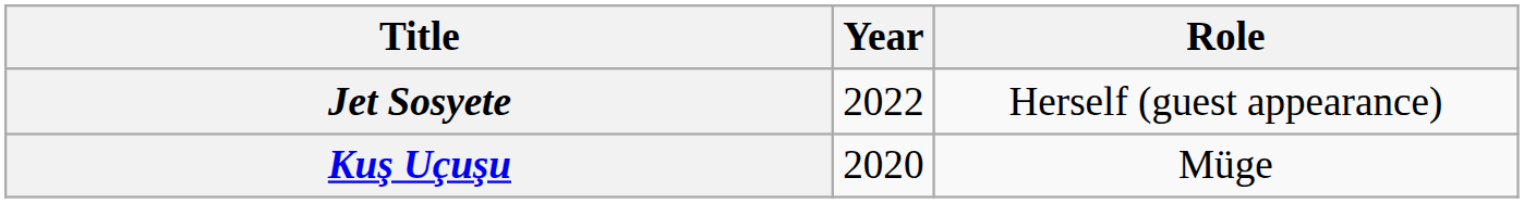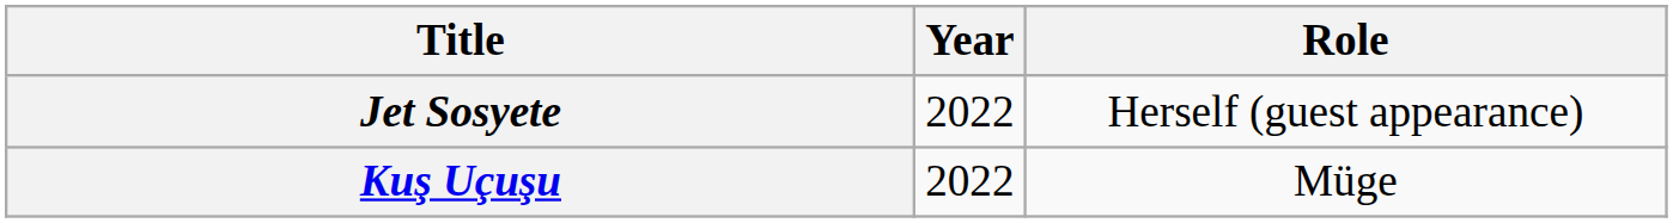Kuş Uçuşu | Year: 2020 -> 2022
